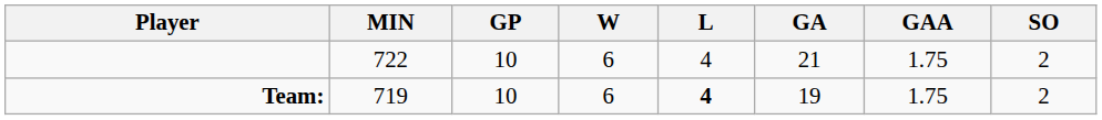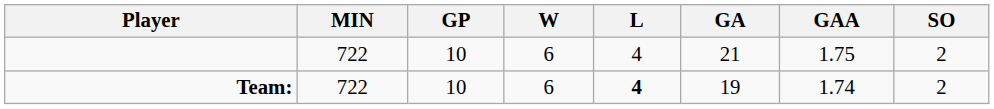Team: | MIN: 719 -> 722
Team: | GAA: 1.75 -> 1.74
